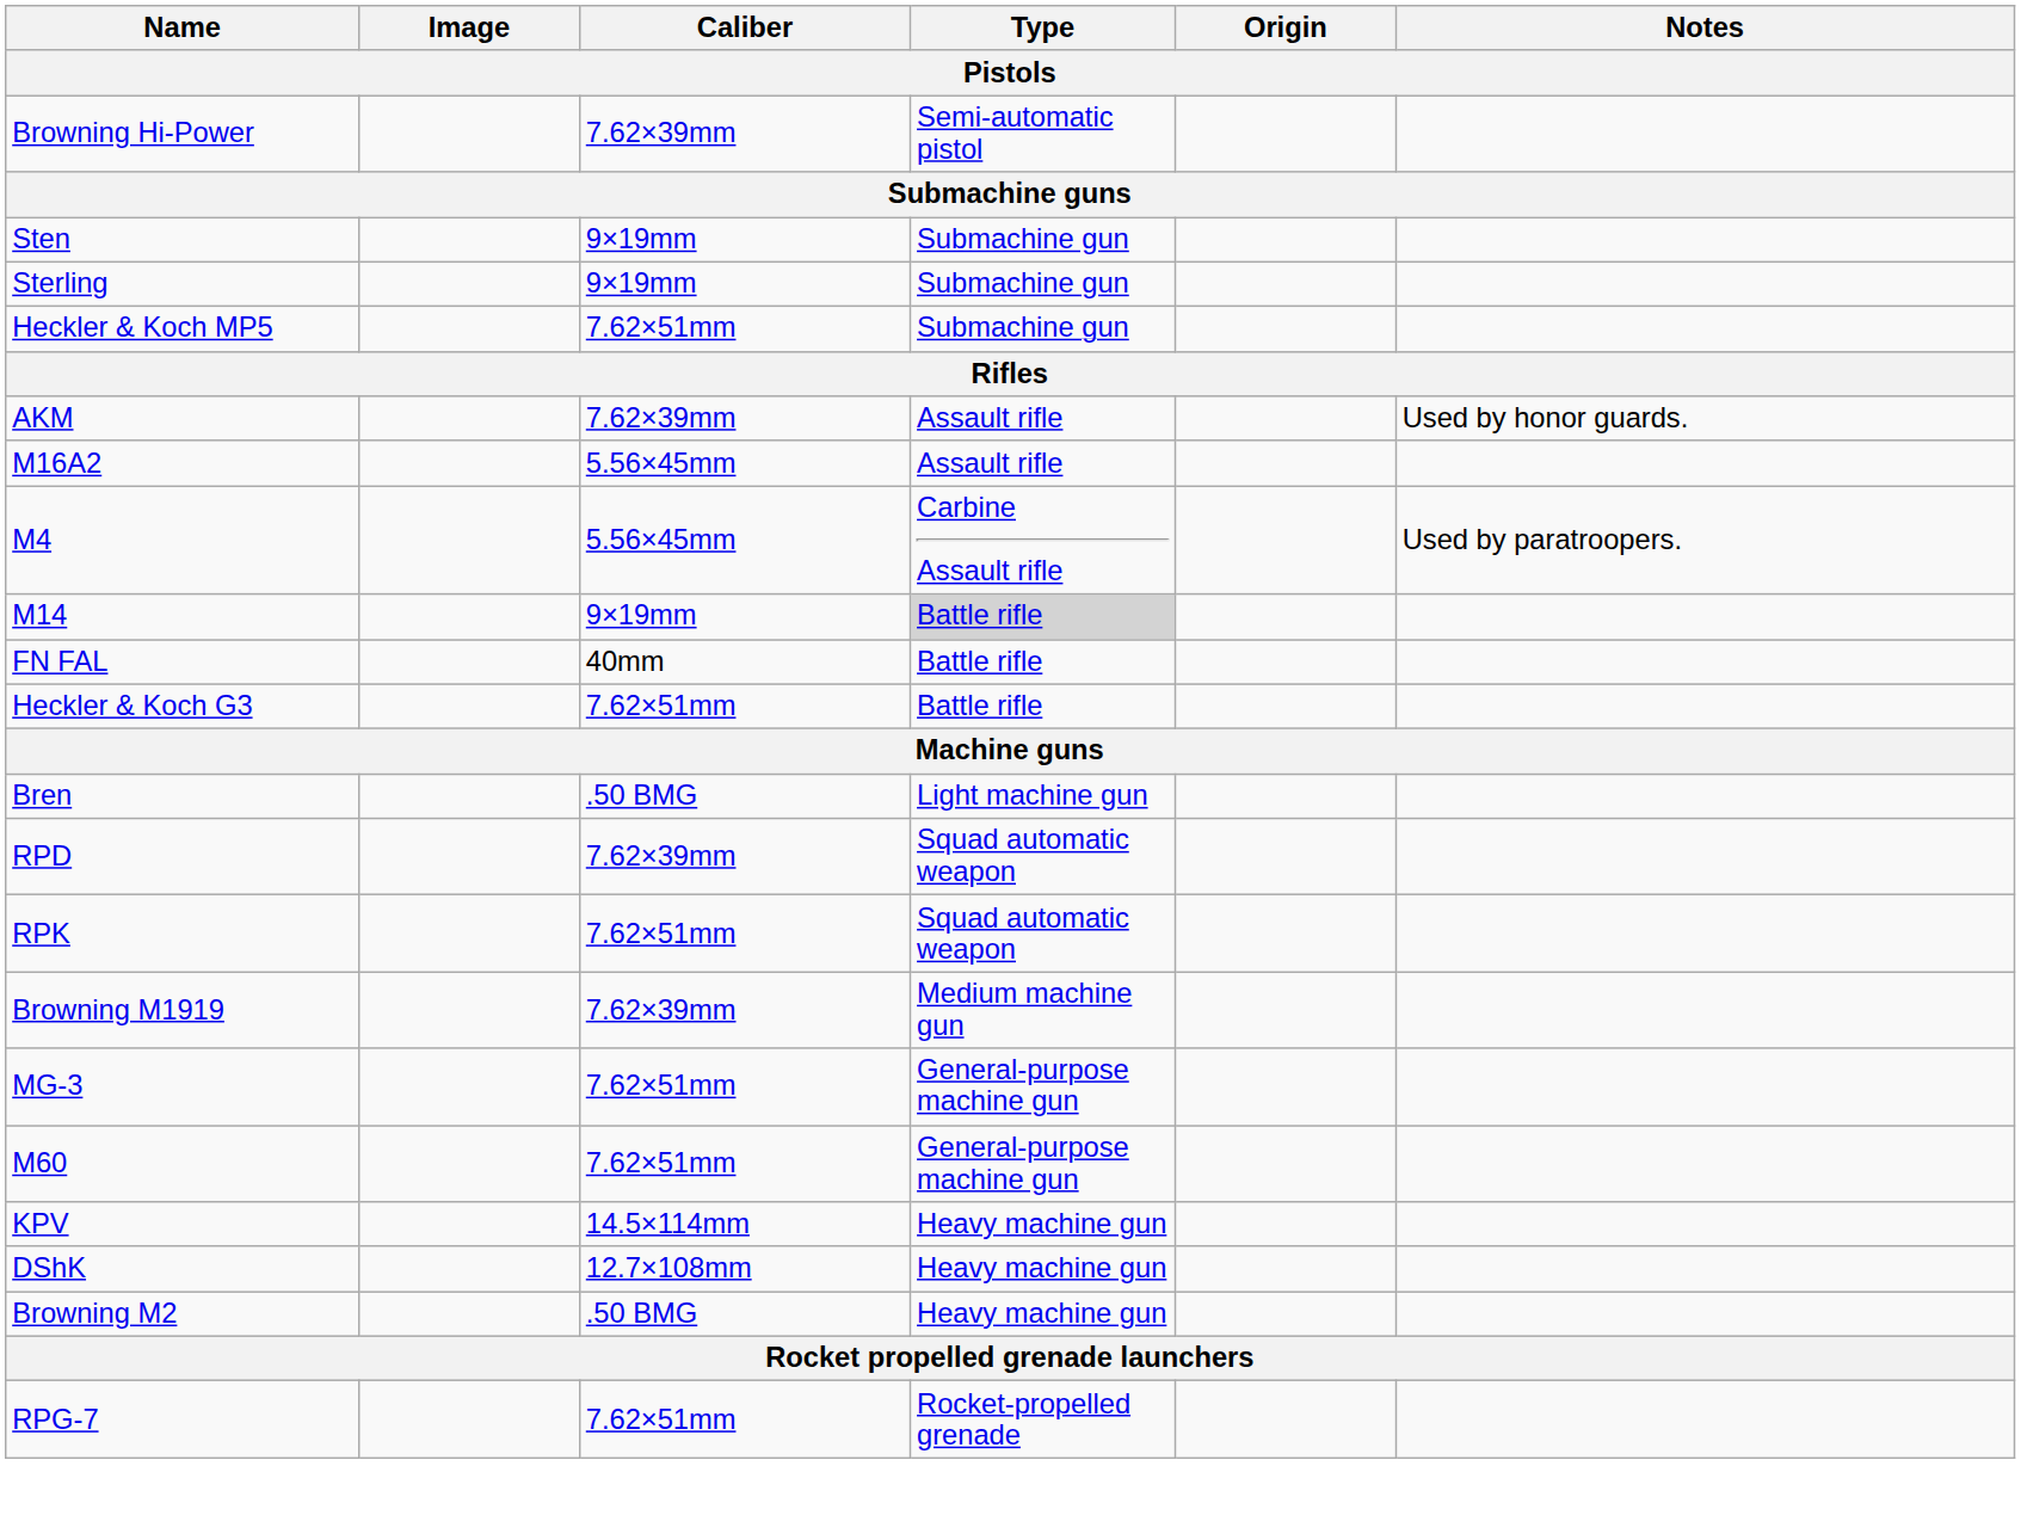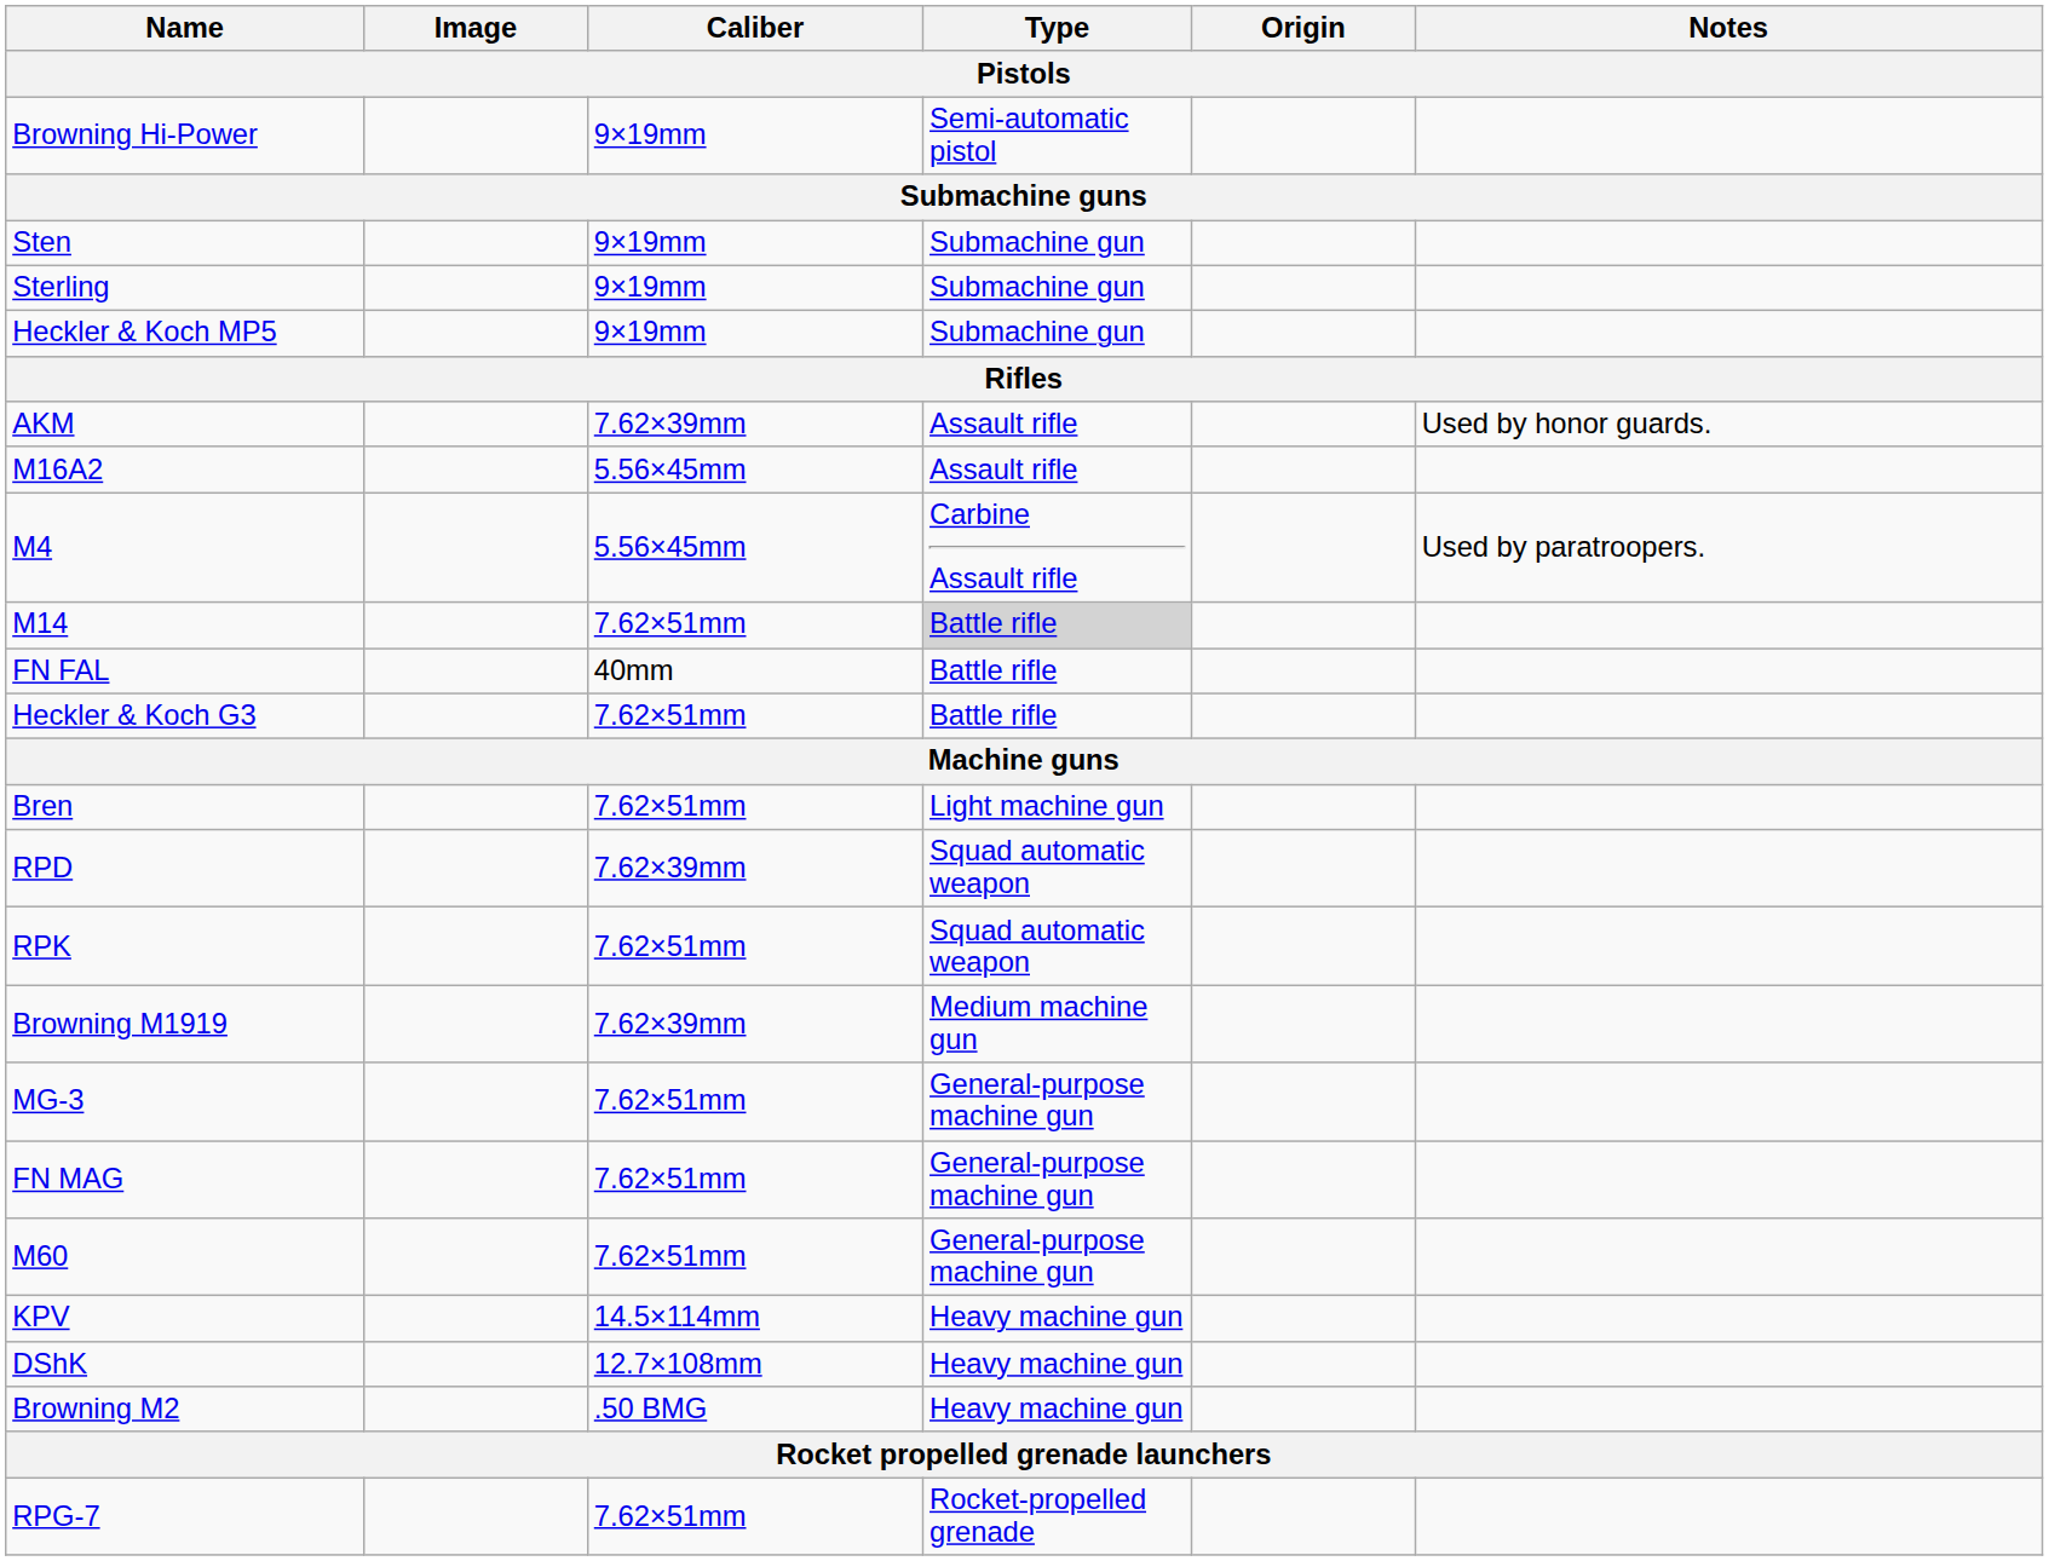Browning Hi-Power | Caliber: 7.62×39mm -> 9×19mm
Heckler & Koch MP5 | Caliber: 7.62×51mm -> 9×19mm
M14 | Caliber: 9×19mm -> 7.62×51mm
Bren | Caliber: .50 BMG -> 7.62×51mm
+ row: FN MAG | 7.62×51mm | General-purpose machine gun
